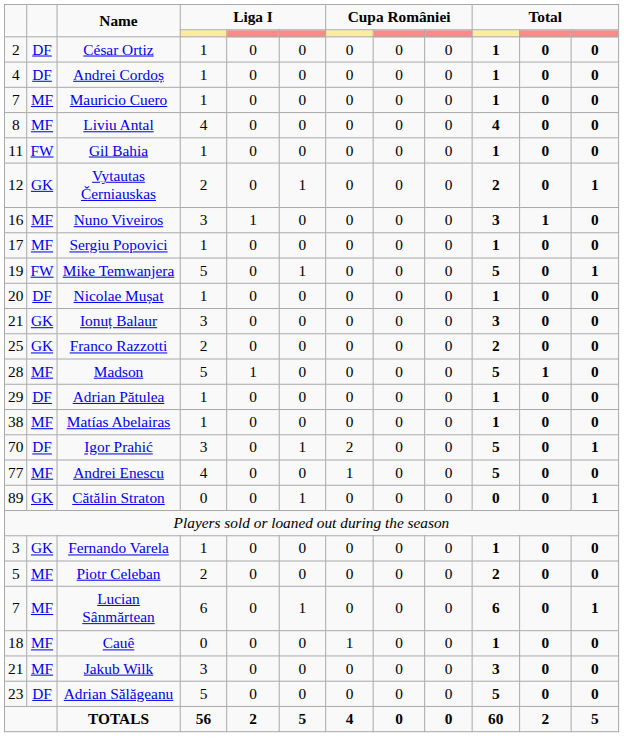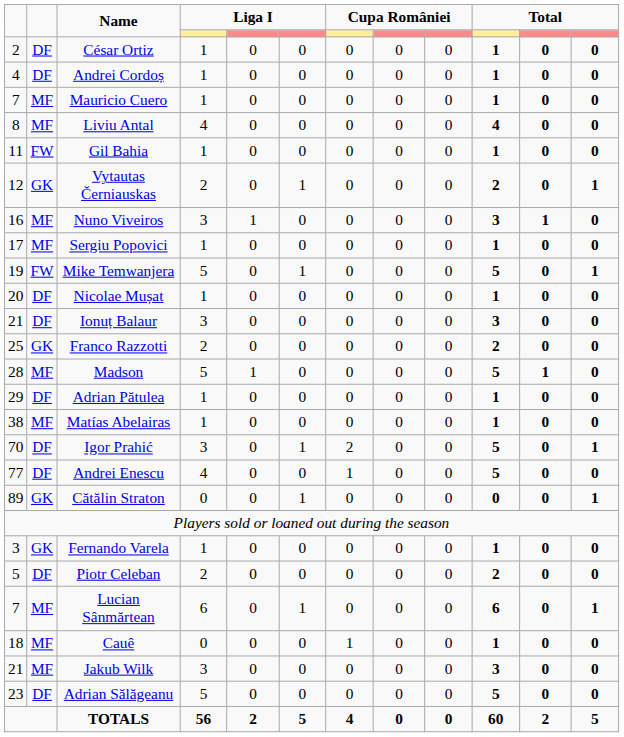Ionuț Balaur | column 2: GK -> DF
Andrei Enescu | column 2: MF -> DF
Piotr Celeban | column 2: MF -> DF
